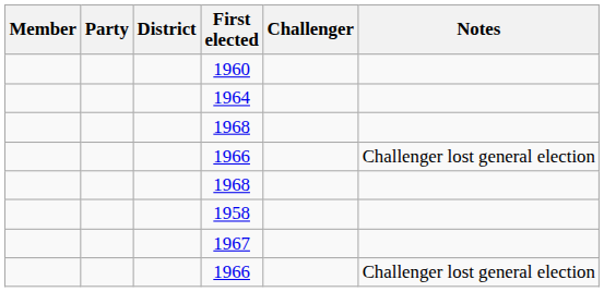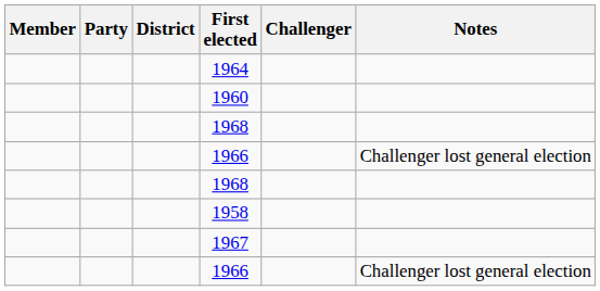rows swapped: 1964 <-> 1960
